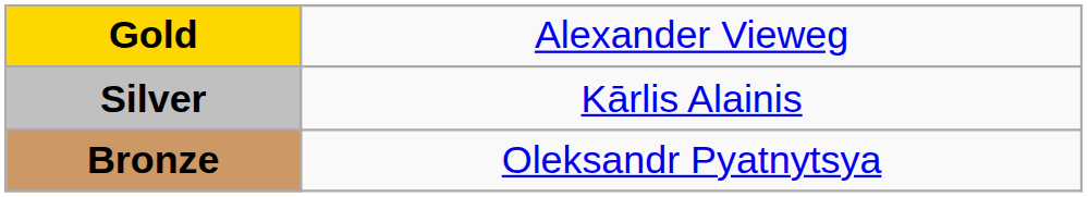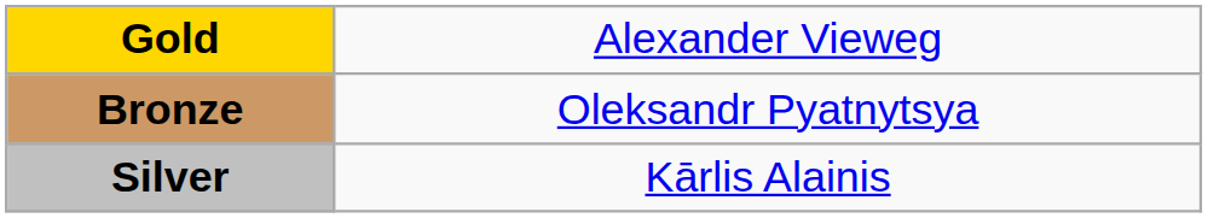rows swapped: Silver <-> Bronze
